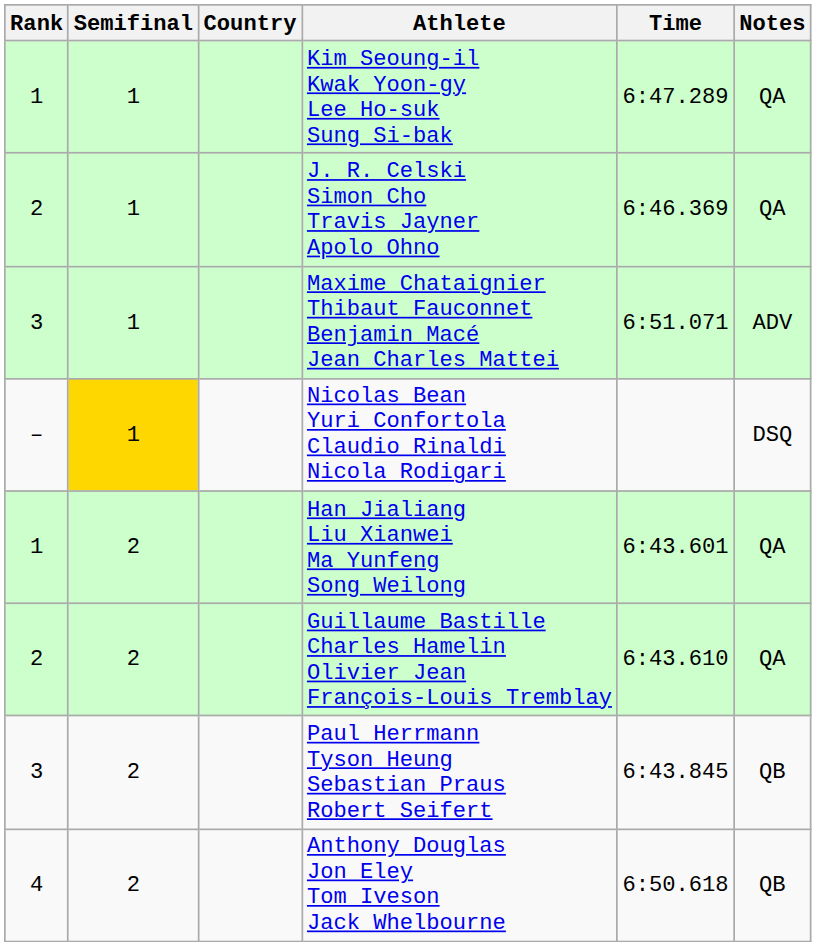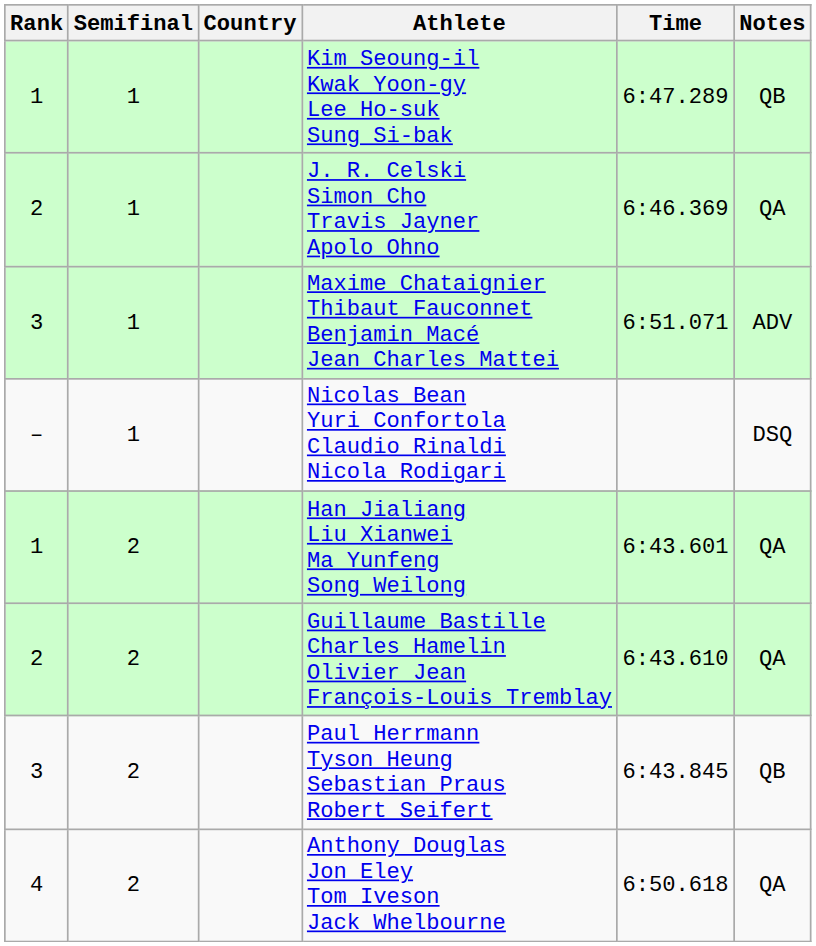Kim Seoung-il Kwak Yoon-gy Lee Ho-suk Sung Si-bak | Notes: QA -> QB
Nicolas Bean Yuri Confortola Claudio Rinaldi Nicola Rodigari | Semifinal: gold background -> no background
Anthony Douglas Jon Eley Tom Iveson Jack Whelbourne | Notes: QB -> QA
